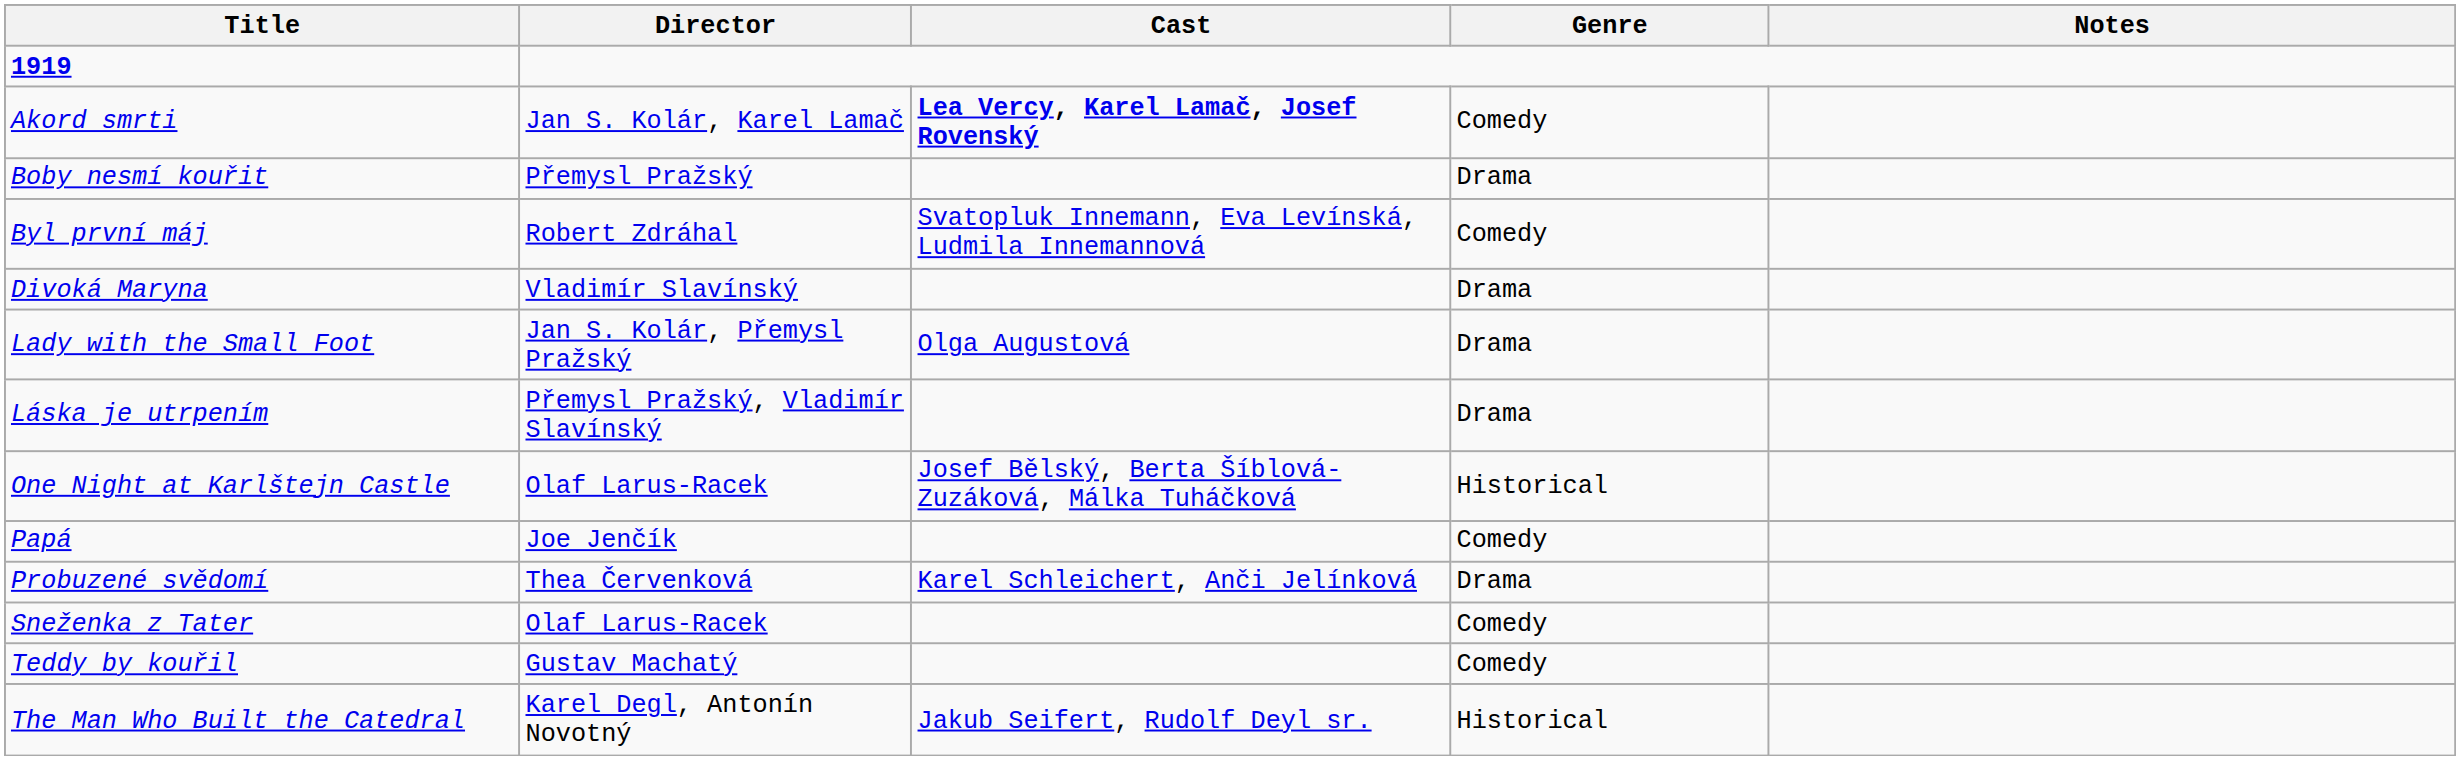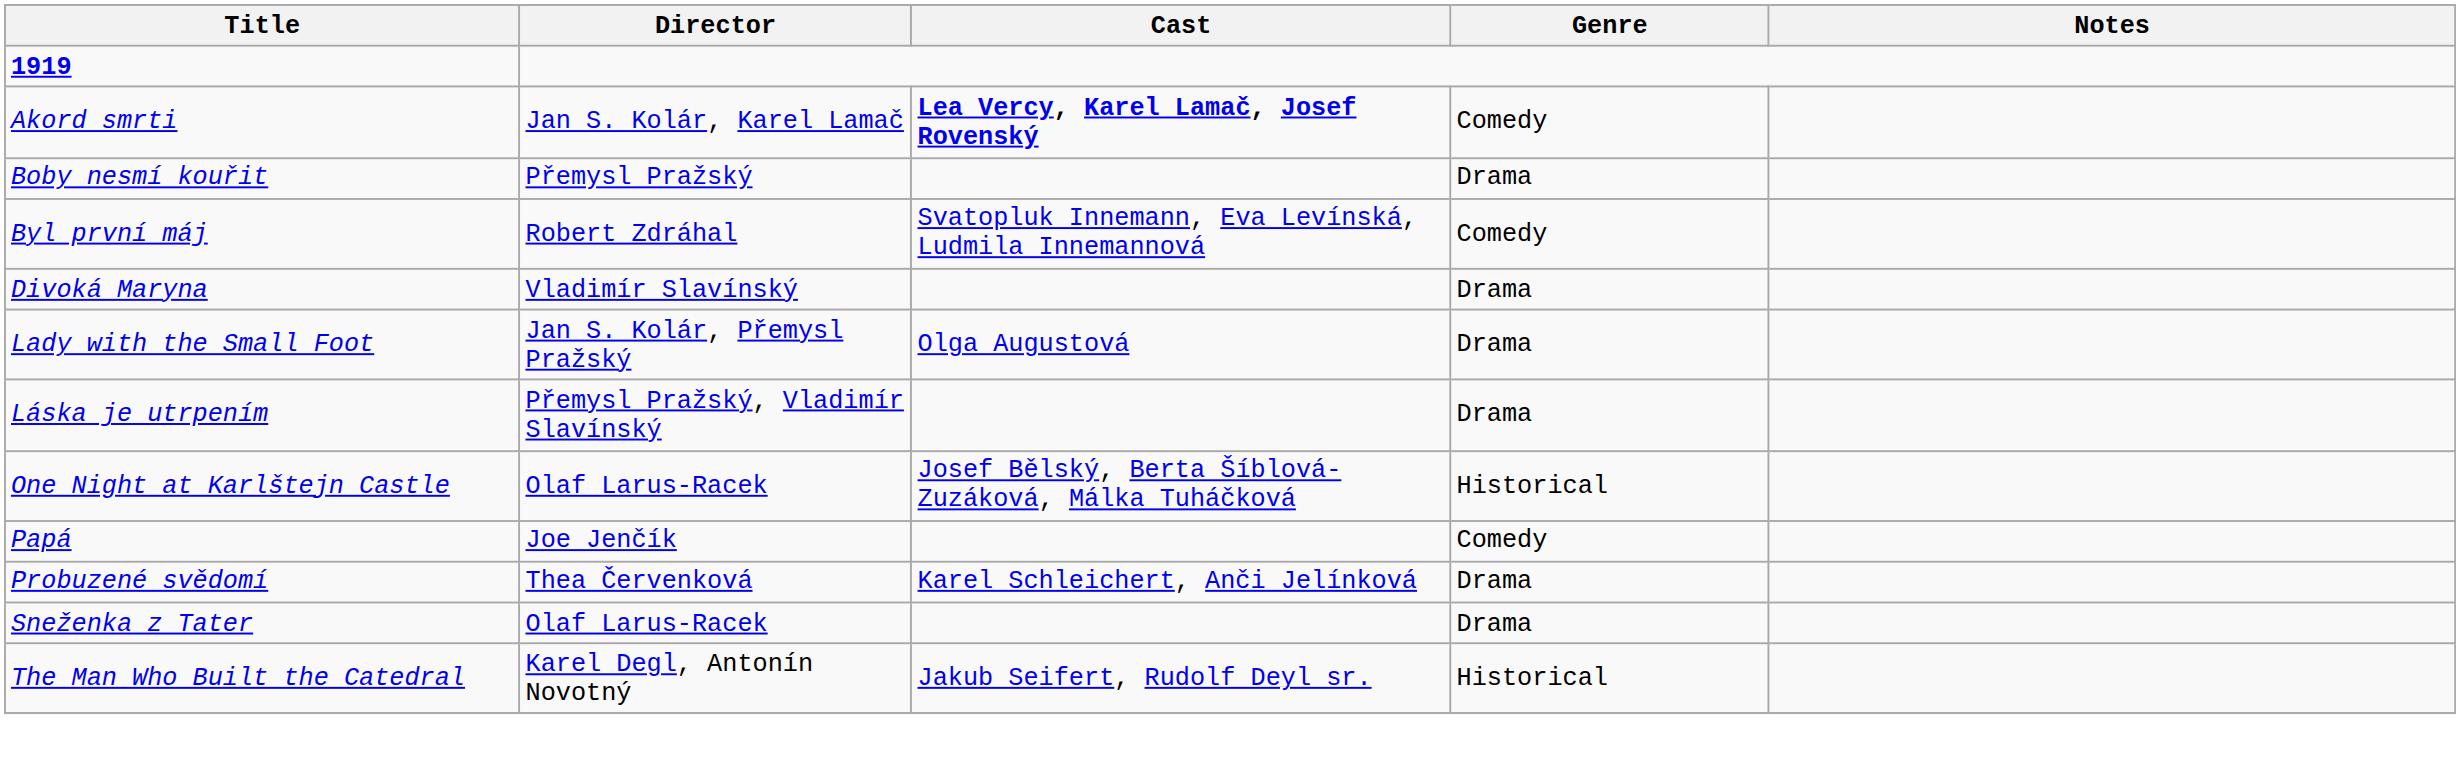Sneženka z Tater | Genre: Comedy -> Drama
- row: Teddy by kouřil | Gustav Machatý | Comedy
